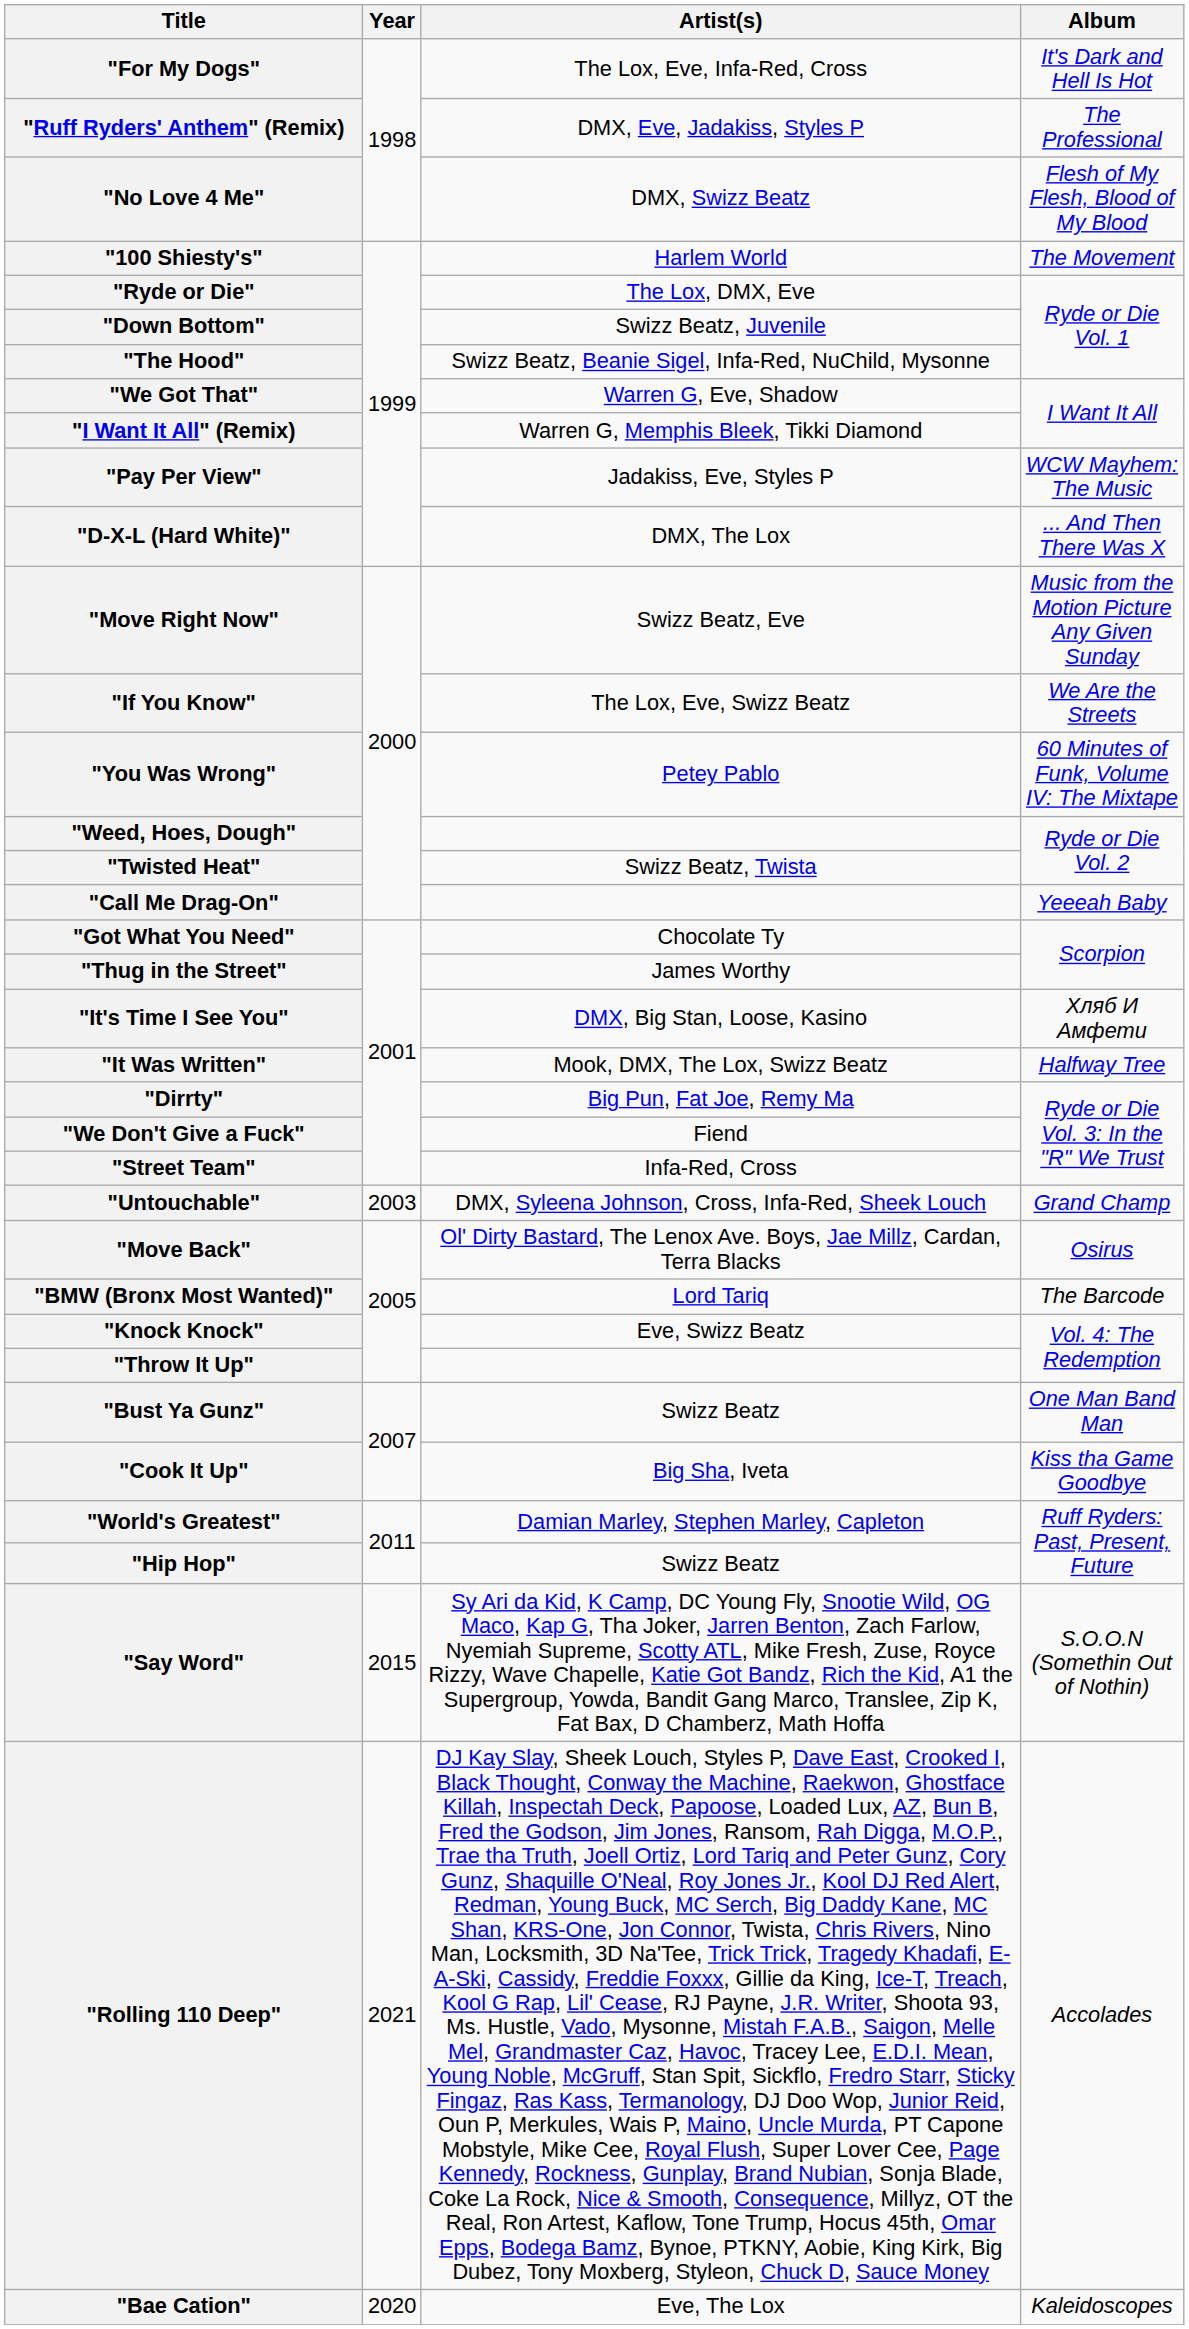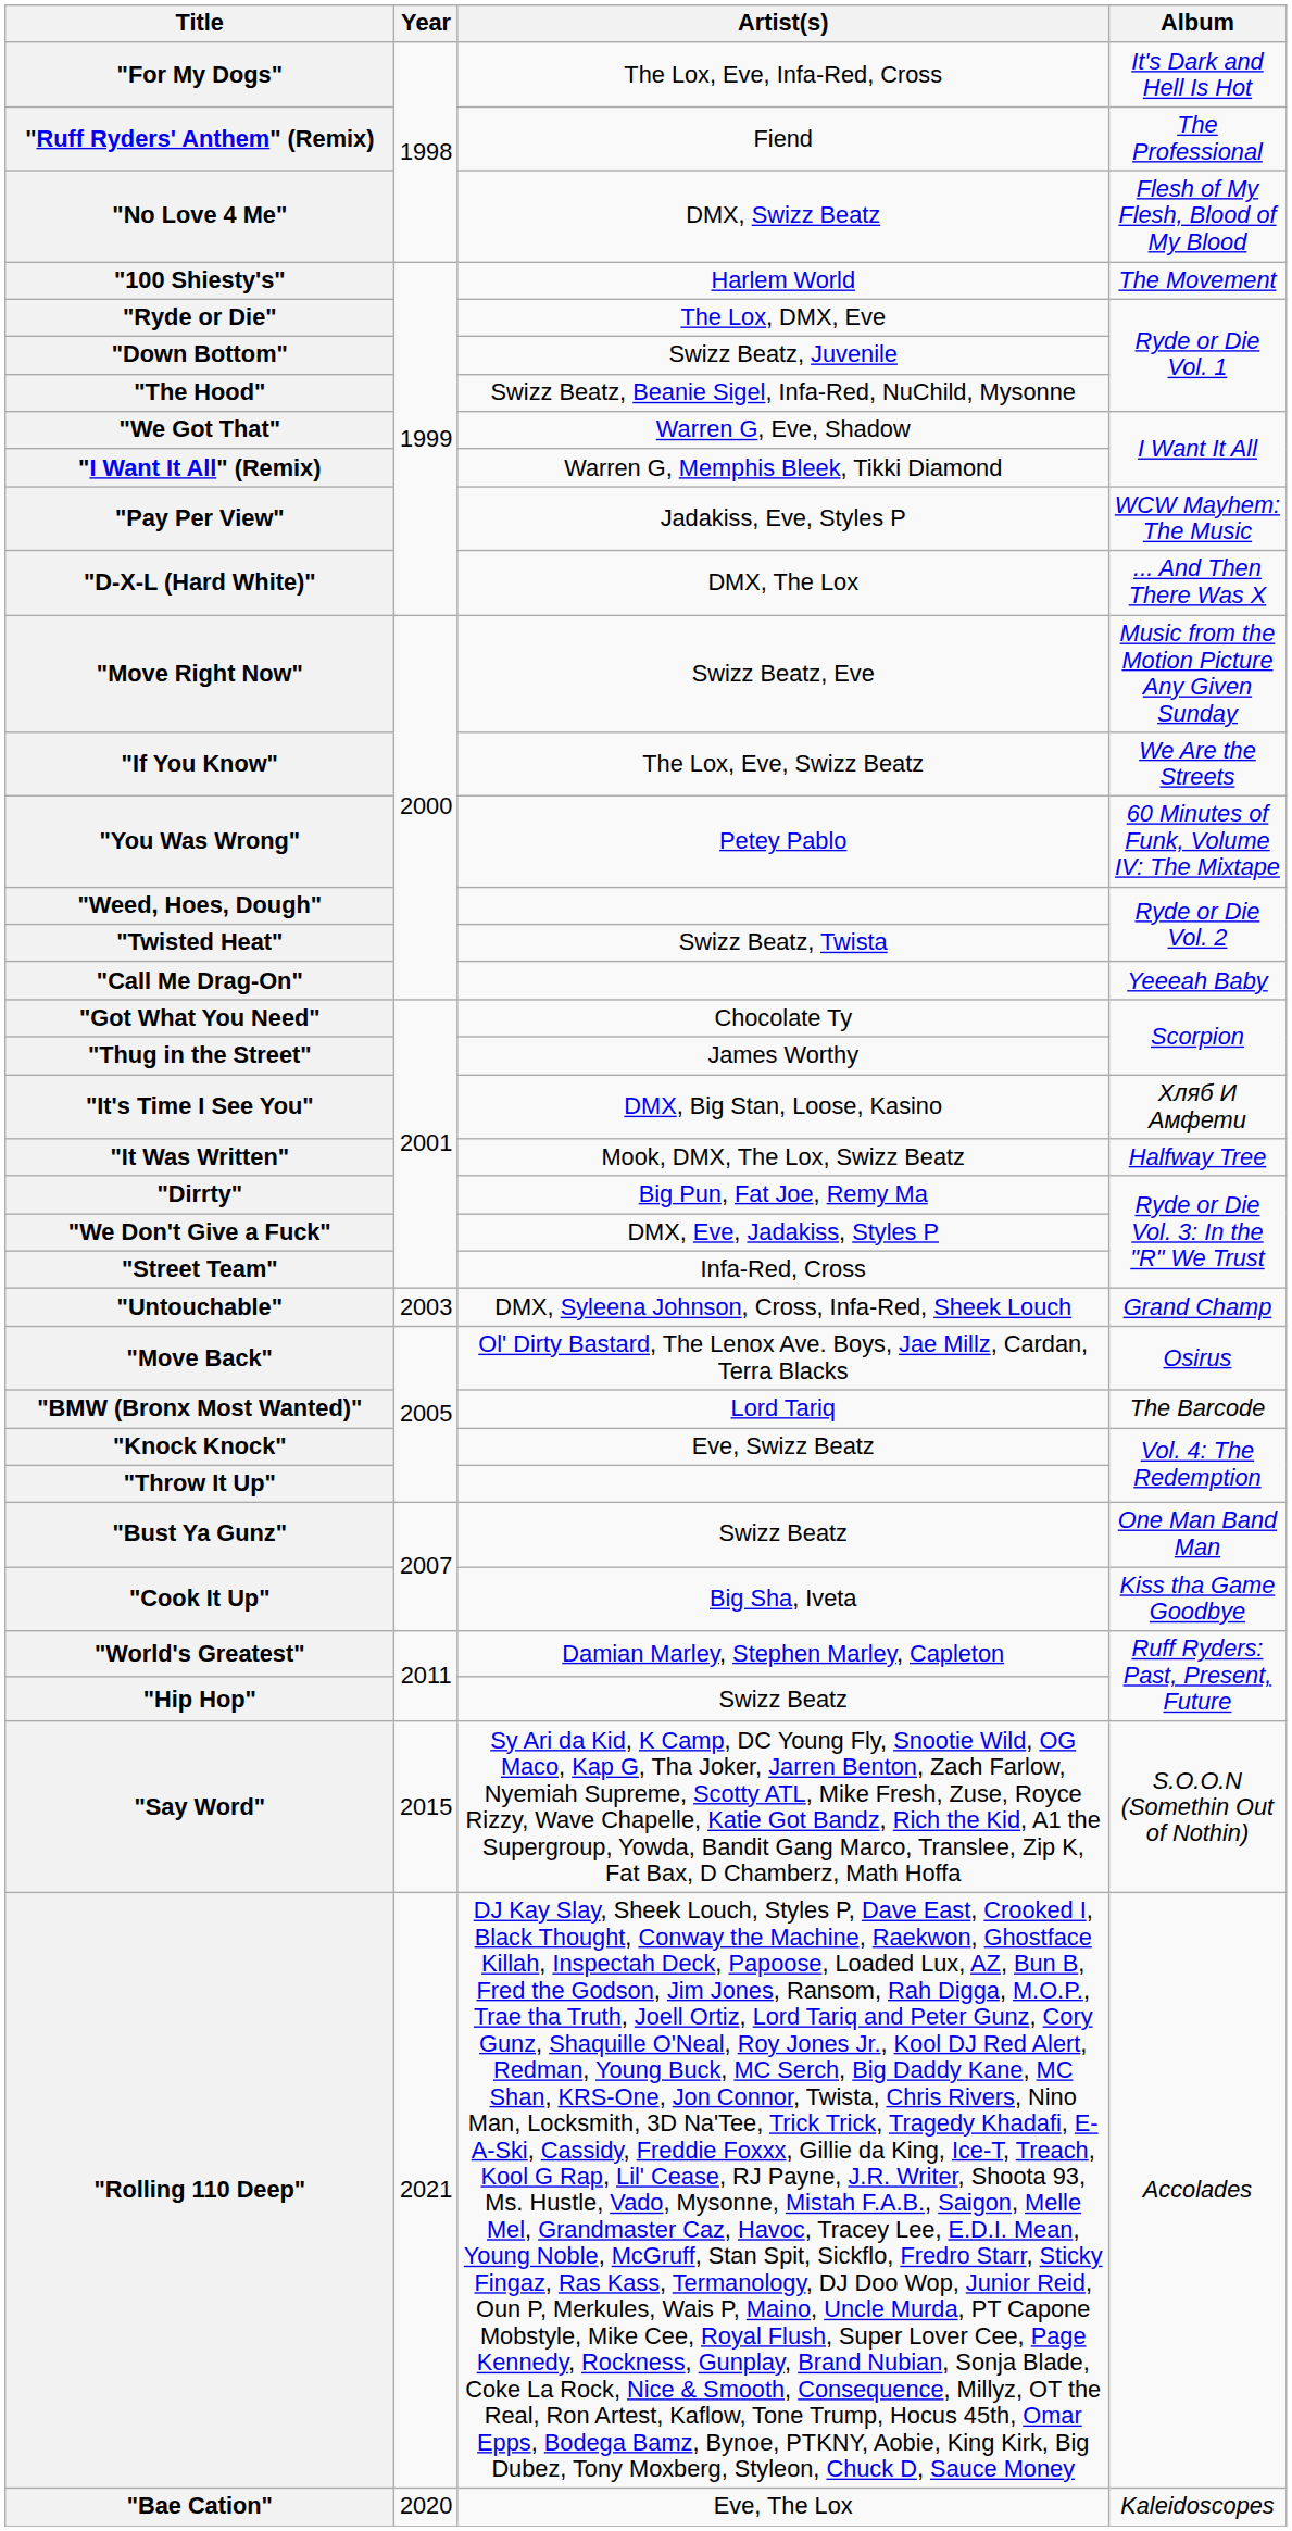"Ruff Ryders' Anthem" (Remix) | Artist(s): DMX, Eve, Jadakiss, Styles P -> Fiend
"We Don't Give a Fuck" | Artist(s): Fiend -> DMX, Eve, Jadakiss, Styles P
